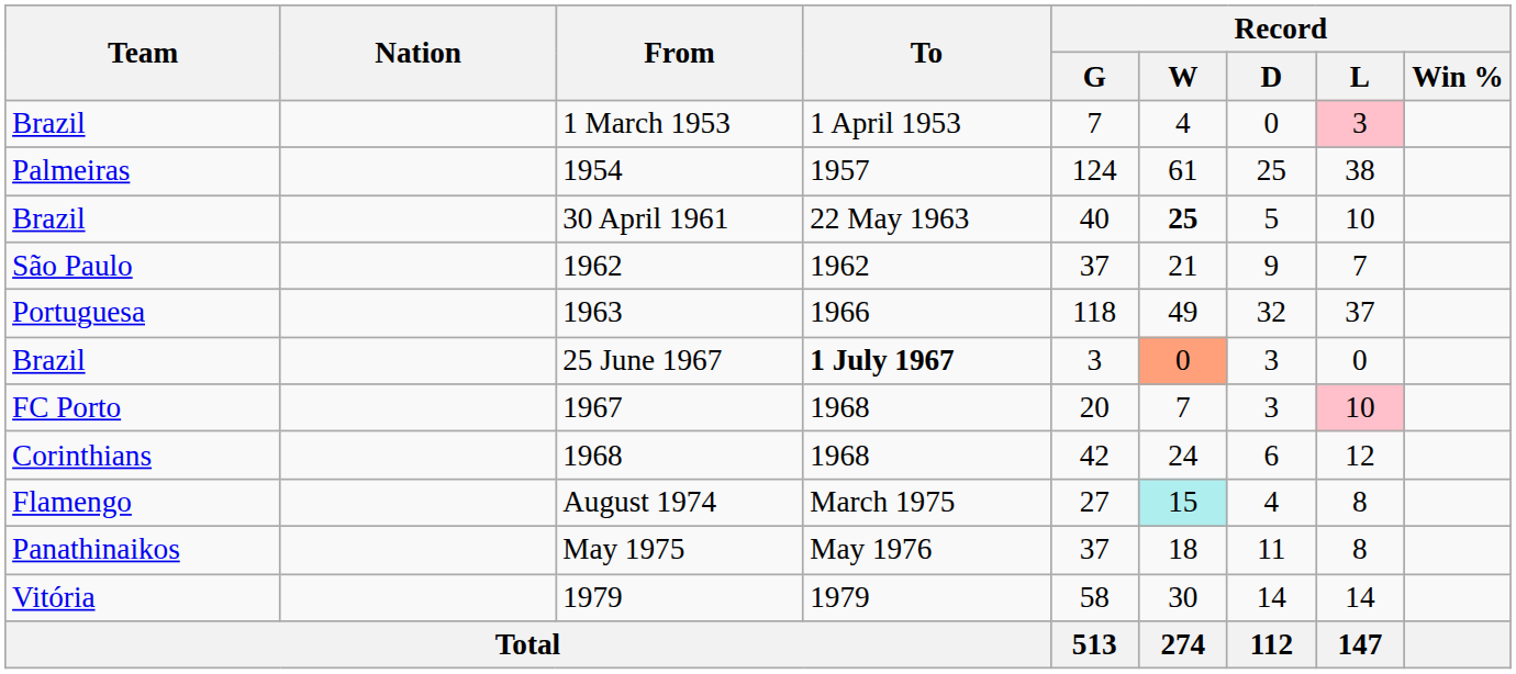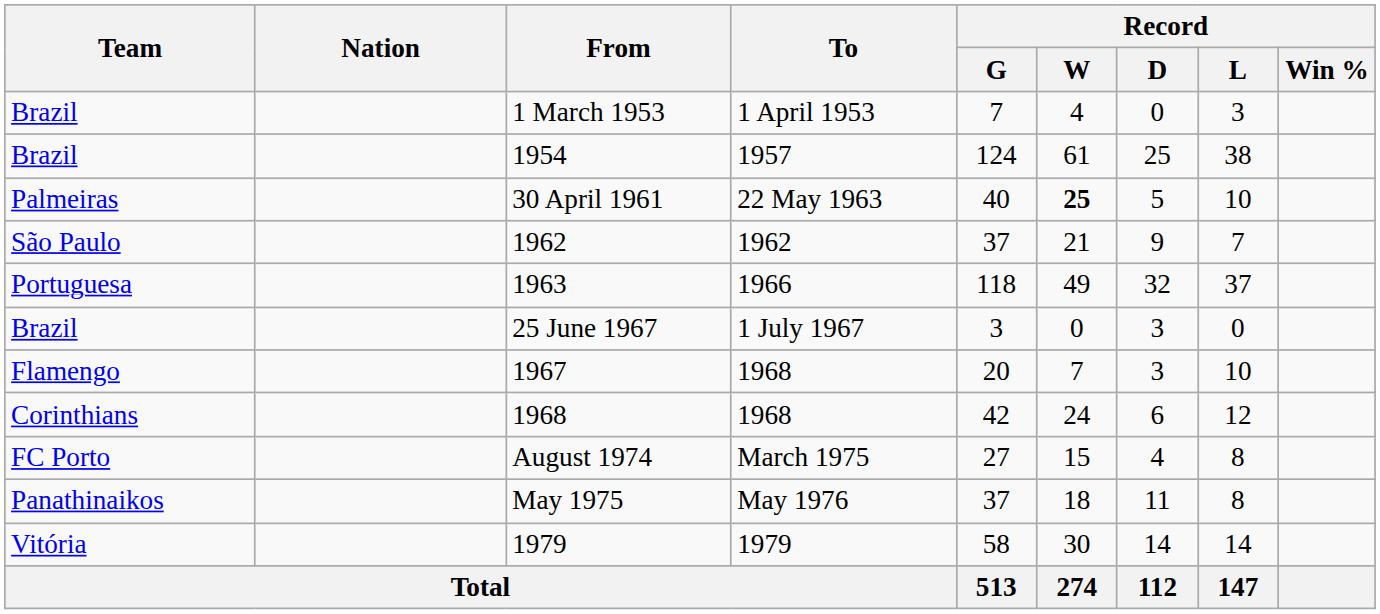1 March 1953 | Record / L: pink background -> no background
1954 | Team: Palmeiras -> Brazil
30 April 1961 | Team: Brazil -> Palmeiras
25 June 1967 | To: bold -> normal
25 June 1967 | Record / W: lightsalmon background -> no background
1967 | Team: FC Porto -> Flamengo
1967 | Record / L: pink background -> no background
August 1974 | Team: Flamengo -> FC Porto
August 1974 | Record / W: paleturquoise background -> no background
